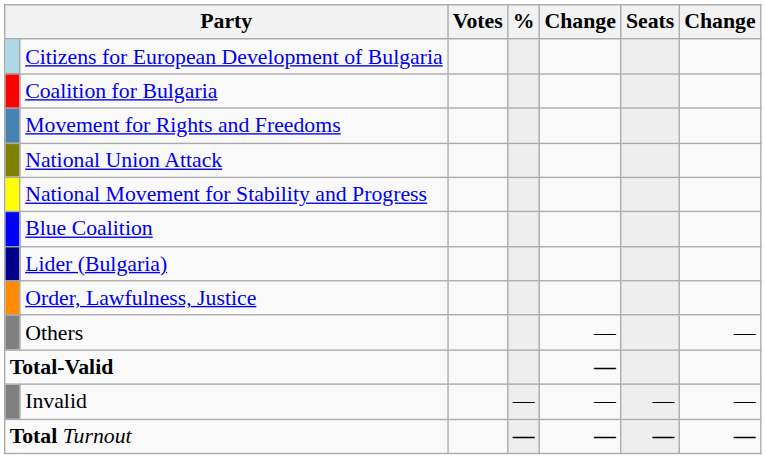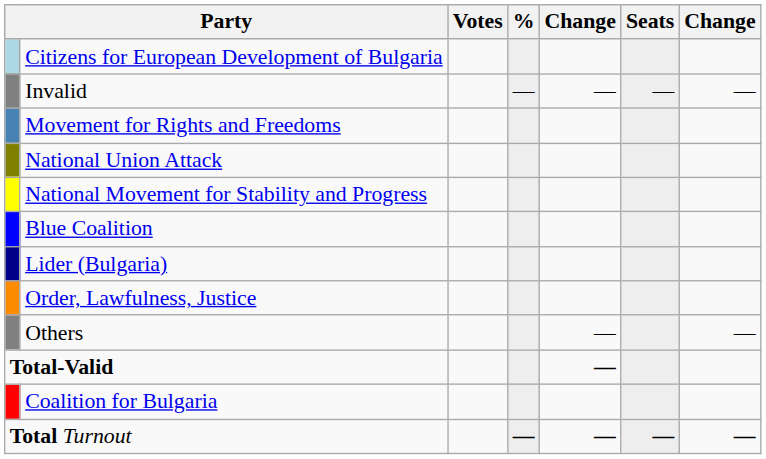rows swapped: Coalition for Bulgaria <-> Invalid
